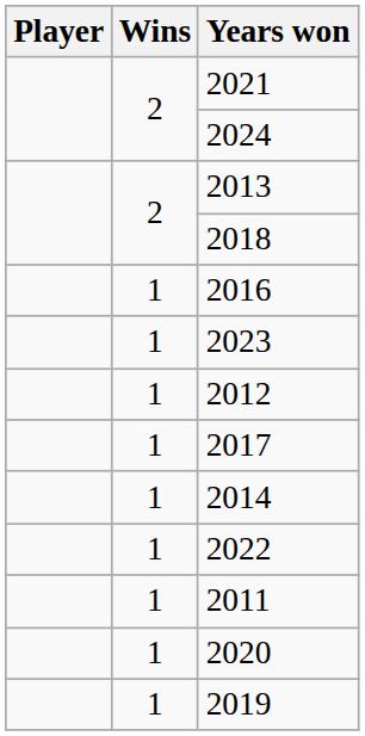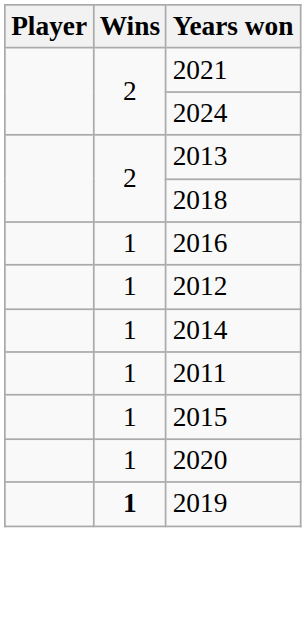- row: 1 | 2023
- row: 1 | 2017
- row: 1 | 2022
+ row: 1 | 2015
2019 | Wins: normal -> bold
